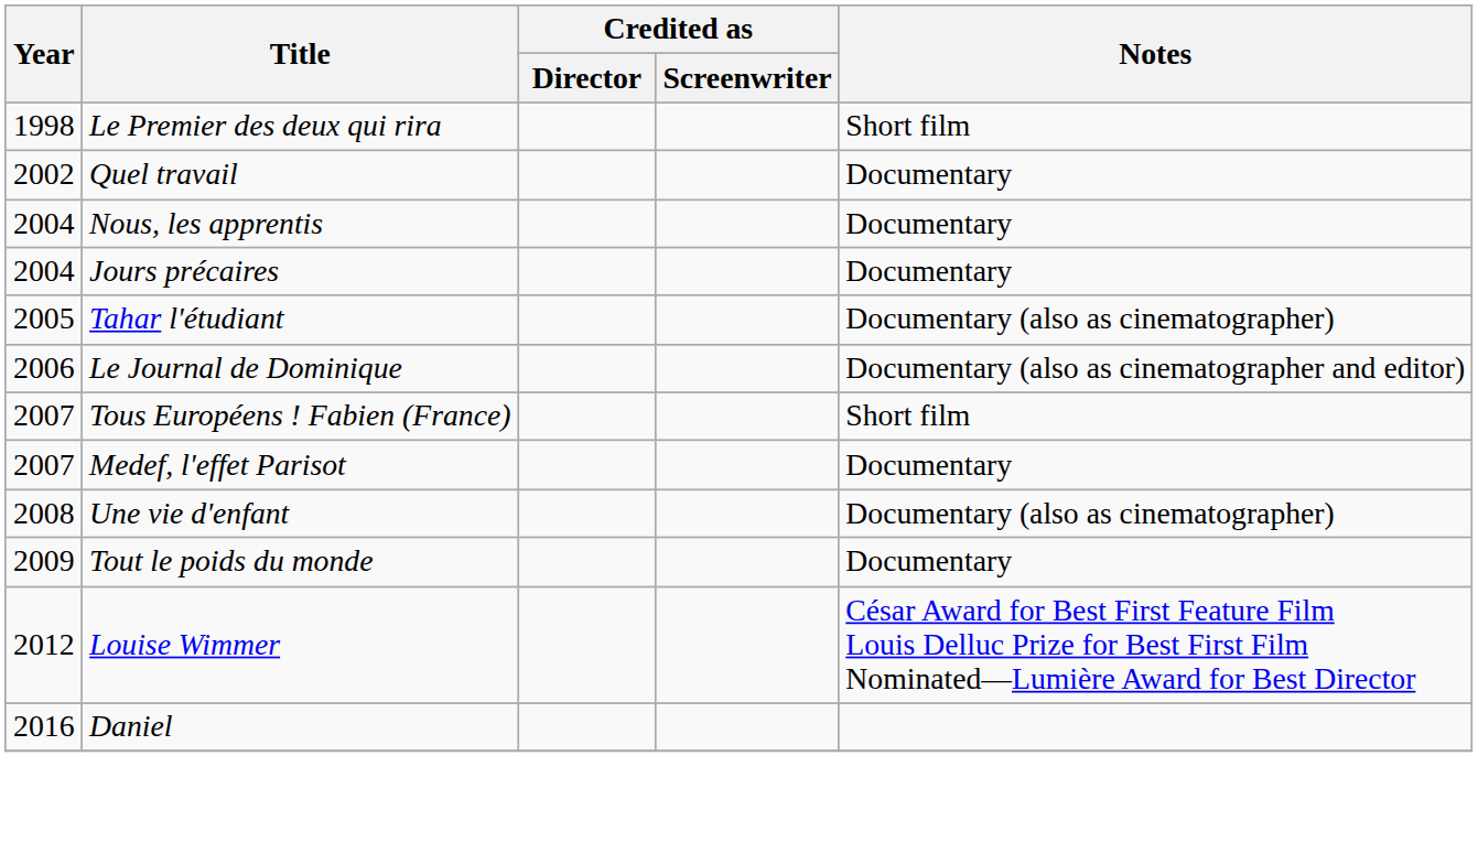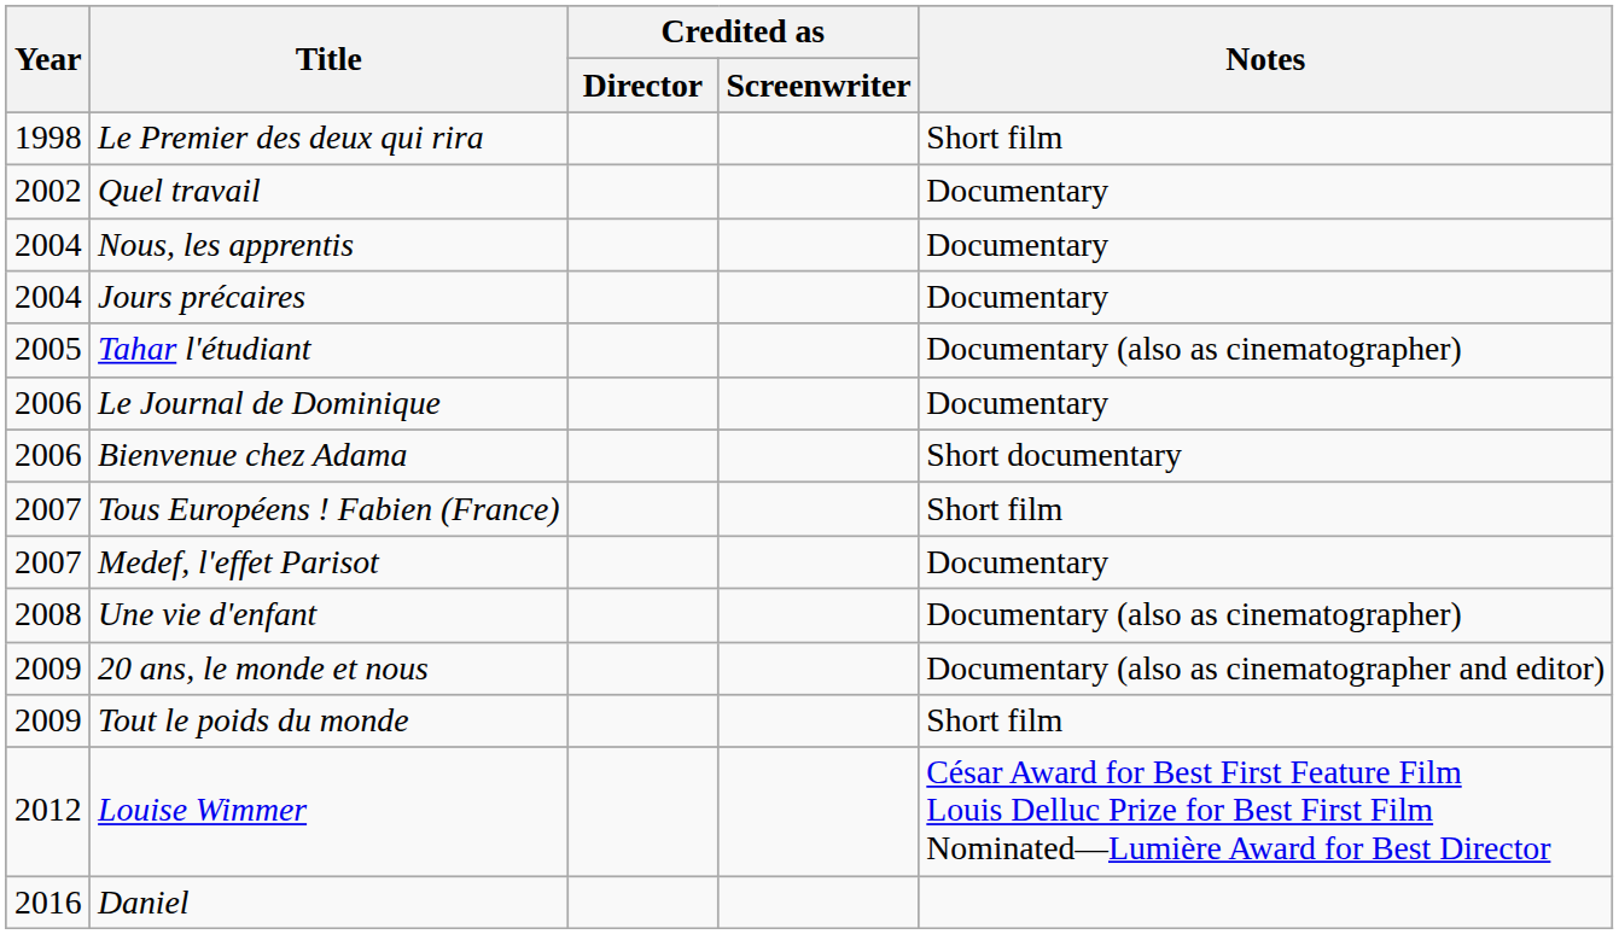Le Journal de Dominique | Notes: Documentary (also as cinematographer and editor) -> Documentary
+ row: 2006 | Bienvenue chez Adama | Short documentary
+ row: 2009 | 20 ans, le monde et nous | Documentary (also as cinematographer and editor)
Tout le poids du monde | Notes: Documentary -> Short film
